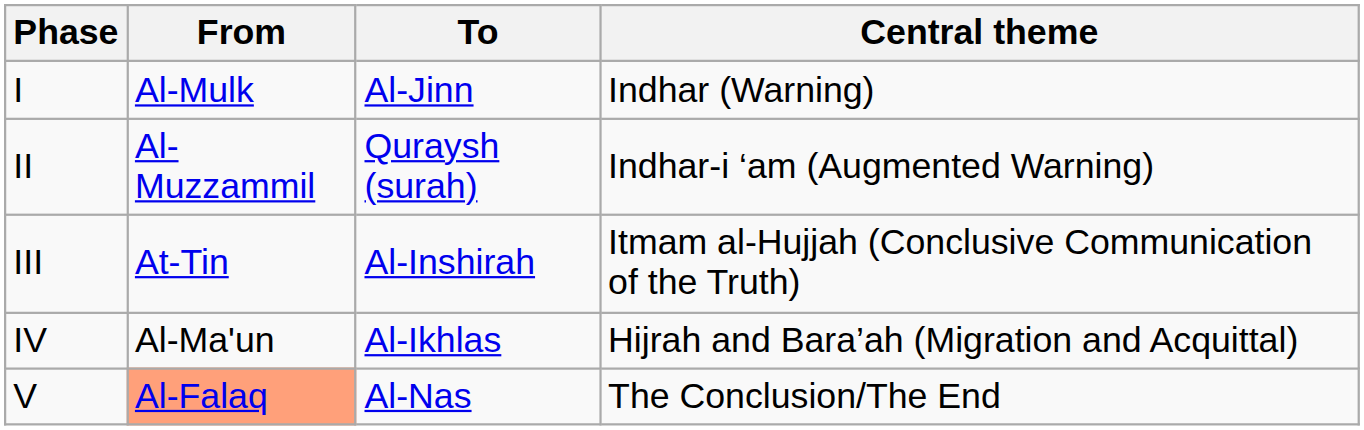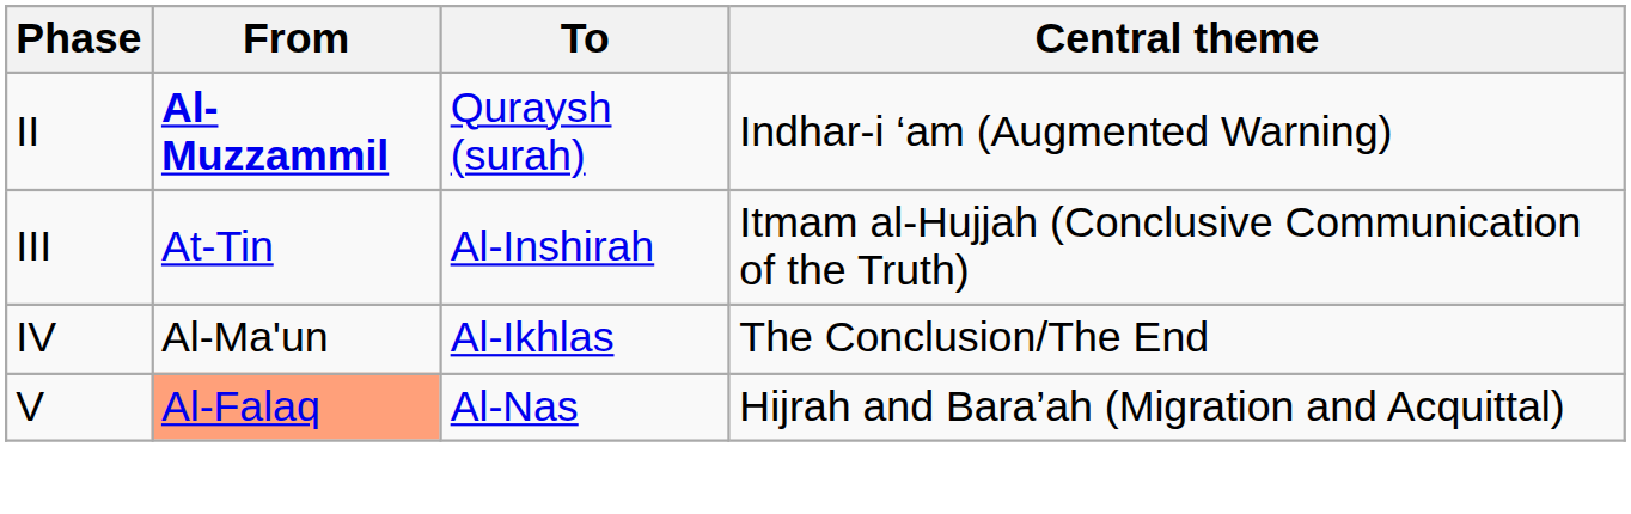- row: I | Al-Mulk | Al-Jinn | Indhar (Warning)
II | From: normal -> bold
IV | Central theme: Hijrah and Bara’ah (Migration and Acquittal) -> The Conclusion/The End
V | Central theme: The Conclusion/The End -> Hijrah and Bara’ah (Migration and Acquittal)
